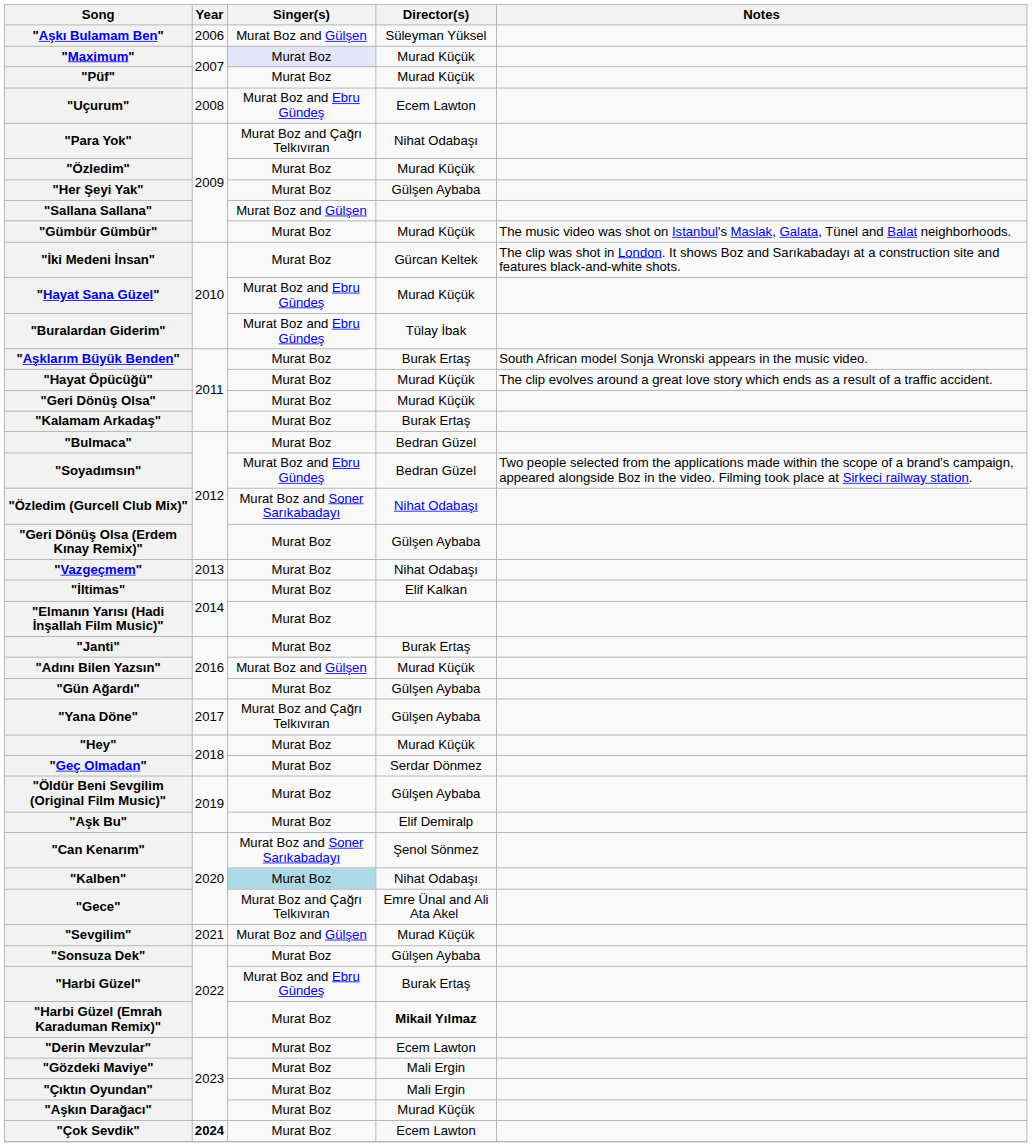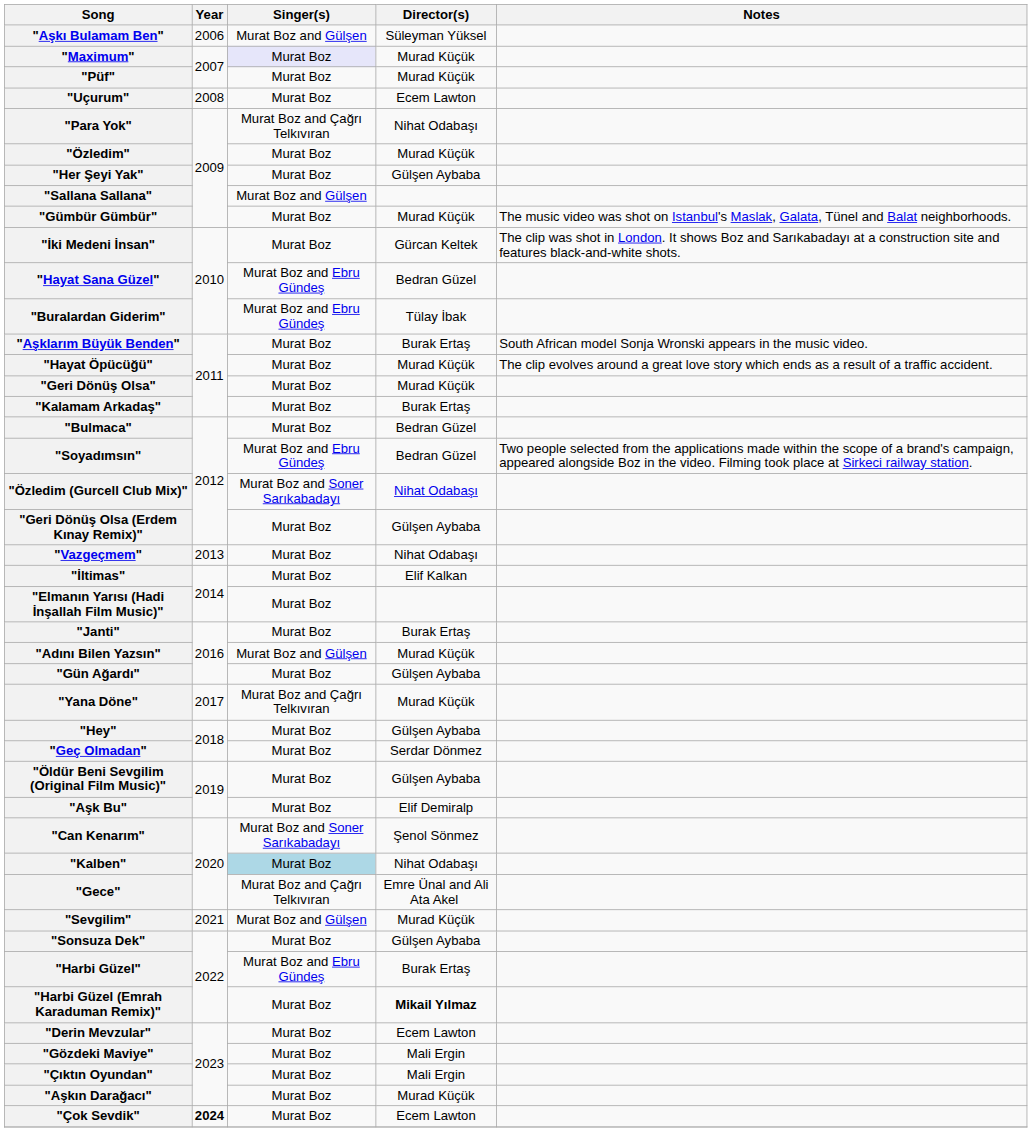"Uçurum" | Singer(s): Murat Boz and Ebru Gündeş -> Murat Boz
"Hayat Sana Güzel" | Director(s): Murad Küçük -> Bedran Güzel
"Yana Döne" | Director(s): Gülşen Aybaba -> Murad Küçük
"Hey" | Director(s): Murad Küçük -> Gülşen Aybaba
